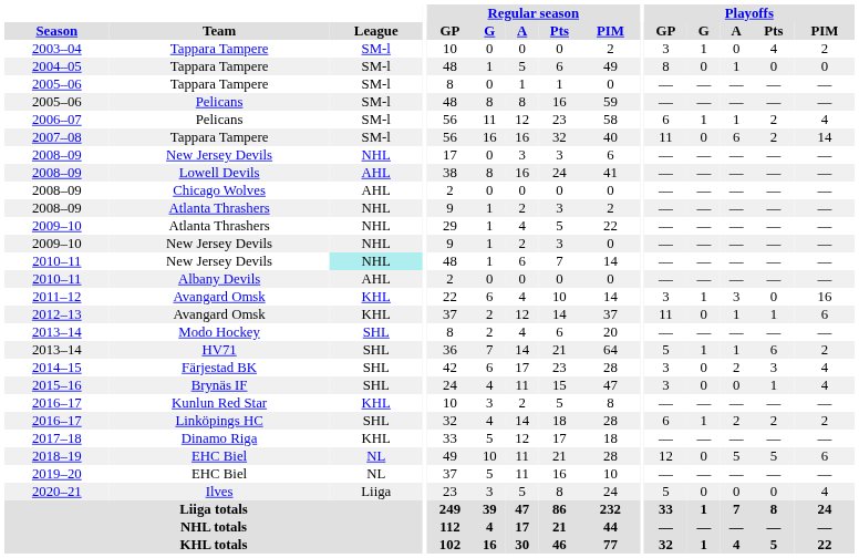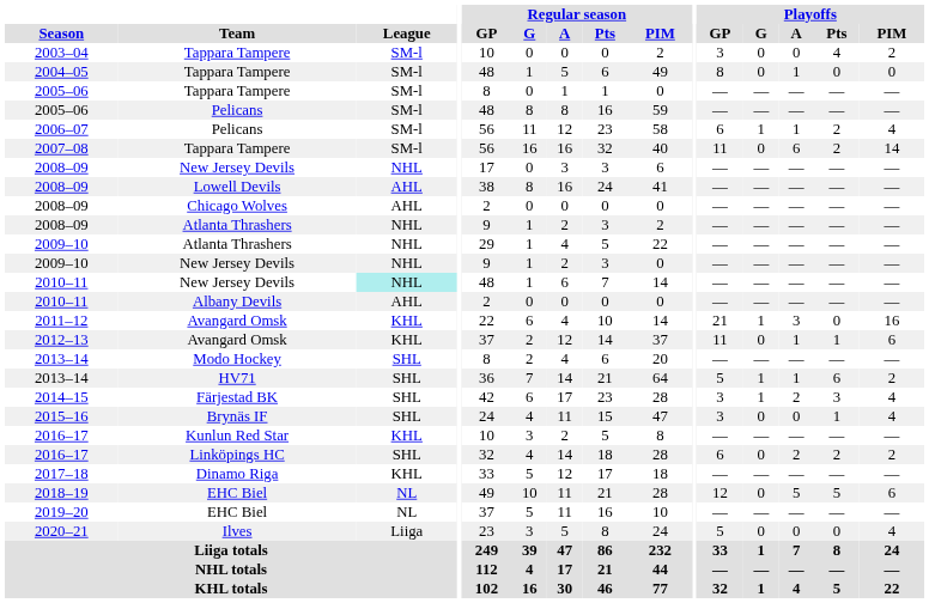2003–04 | Playoffs / G: 1 -> 0
2011–12 | Playoffs / GP: 3 -> 21
2014–15 | Playoffs / G: 0 -> 1
2016–17 / Linköpings HC | Playoffs / G: 1 -> 0
